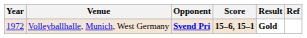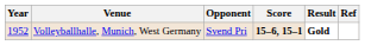Volleyballhalle, Munich, West Germany | Year: 1972 -> 1952
Volleyballhalle, Munich, West Germany | Opponent: bold -> normal
